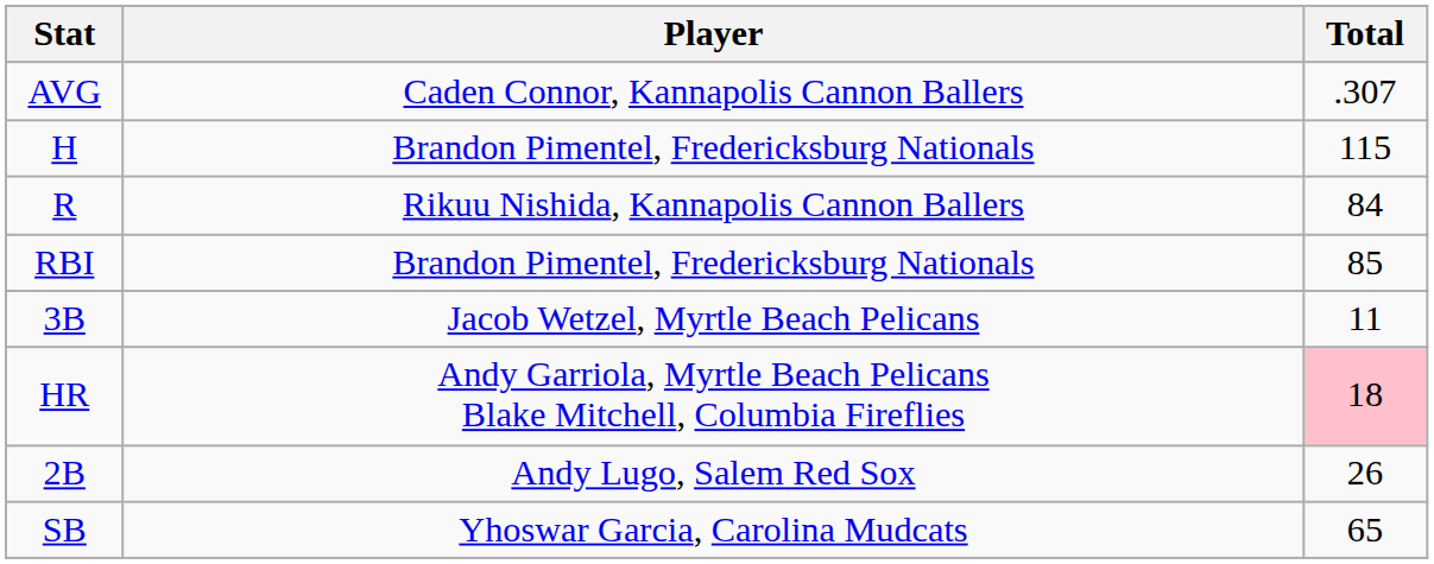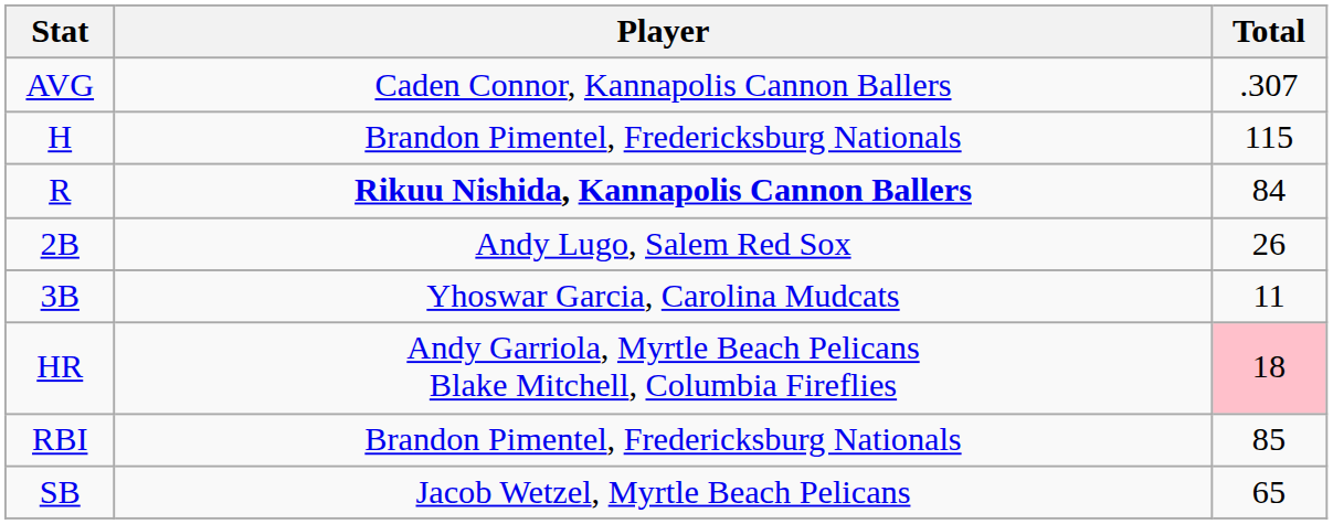R | Player: normal -> bold
rows swapped: 2B <-> RBI
3B | Player: Jacob Wetzel, Myrtle Beach Pelicans -> Yhoswar Garcia, Carolina Mudcats
SB | Player: Yhoswar Garcia, Carolina Mudcats -> Jacob Wetzel, Myrtle Beach Pelicans
